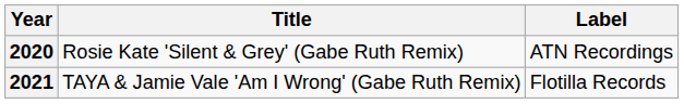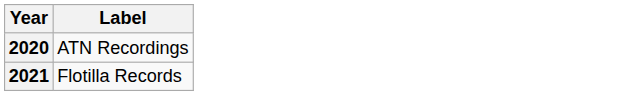- column: Title | Rosie Kate 'Silent & Grey' (Gabe Ruth Remix) | TAYA & Jamie Vale 'Am I Wrong' (Gabe Ruth Remix)
